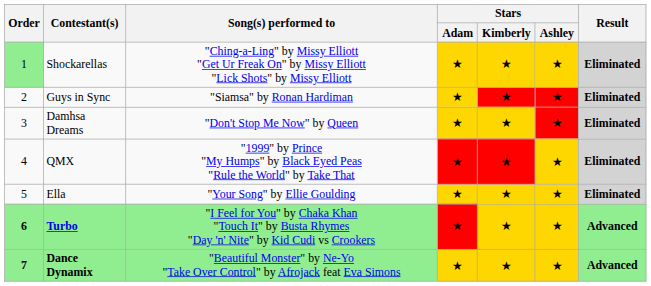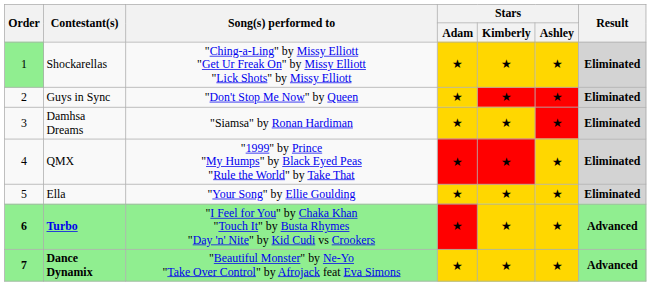Guys in Sync | Song(s) performed to: "Siamsa" by Ronan Hardiman -> "Don't Stop Me Now" by Queen
Damhsa Dreams | Song(s) performed to: "Don't Stop Me Now" by Queen -> "Siamsa" by Ronan Hardiman
